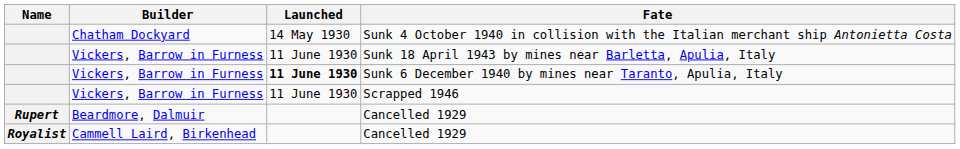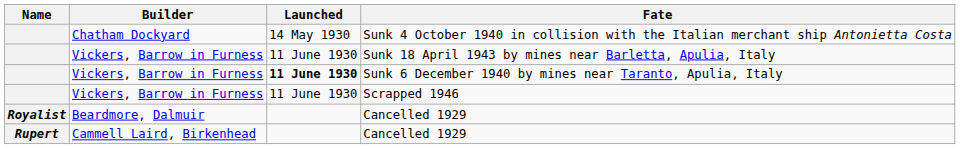Beardmore, Dalmuir / Cancelled 1929 | Name: Rupert -> Royalist
Cammell Laird, Birkenhead / Cancelled 1929 | Name: Royalist -> Rupert
